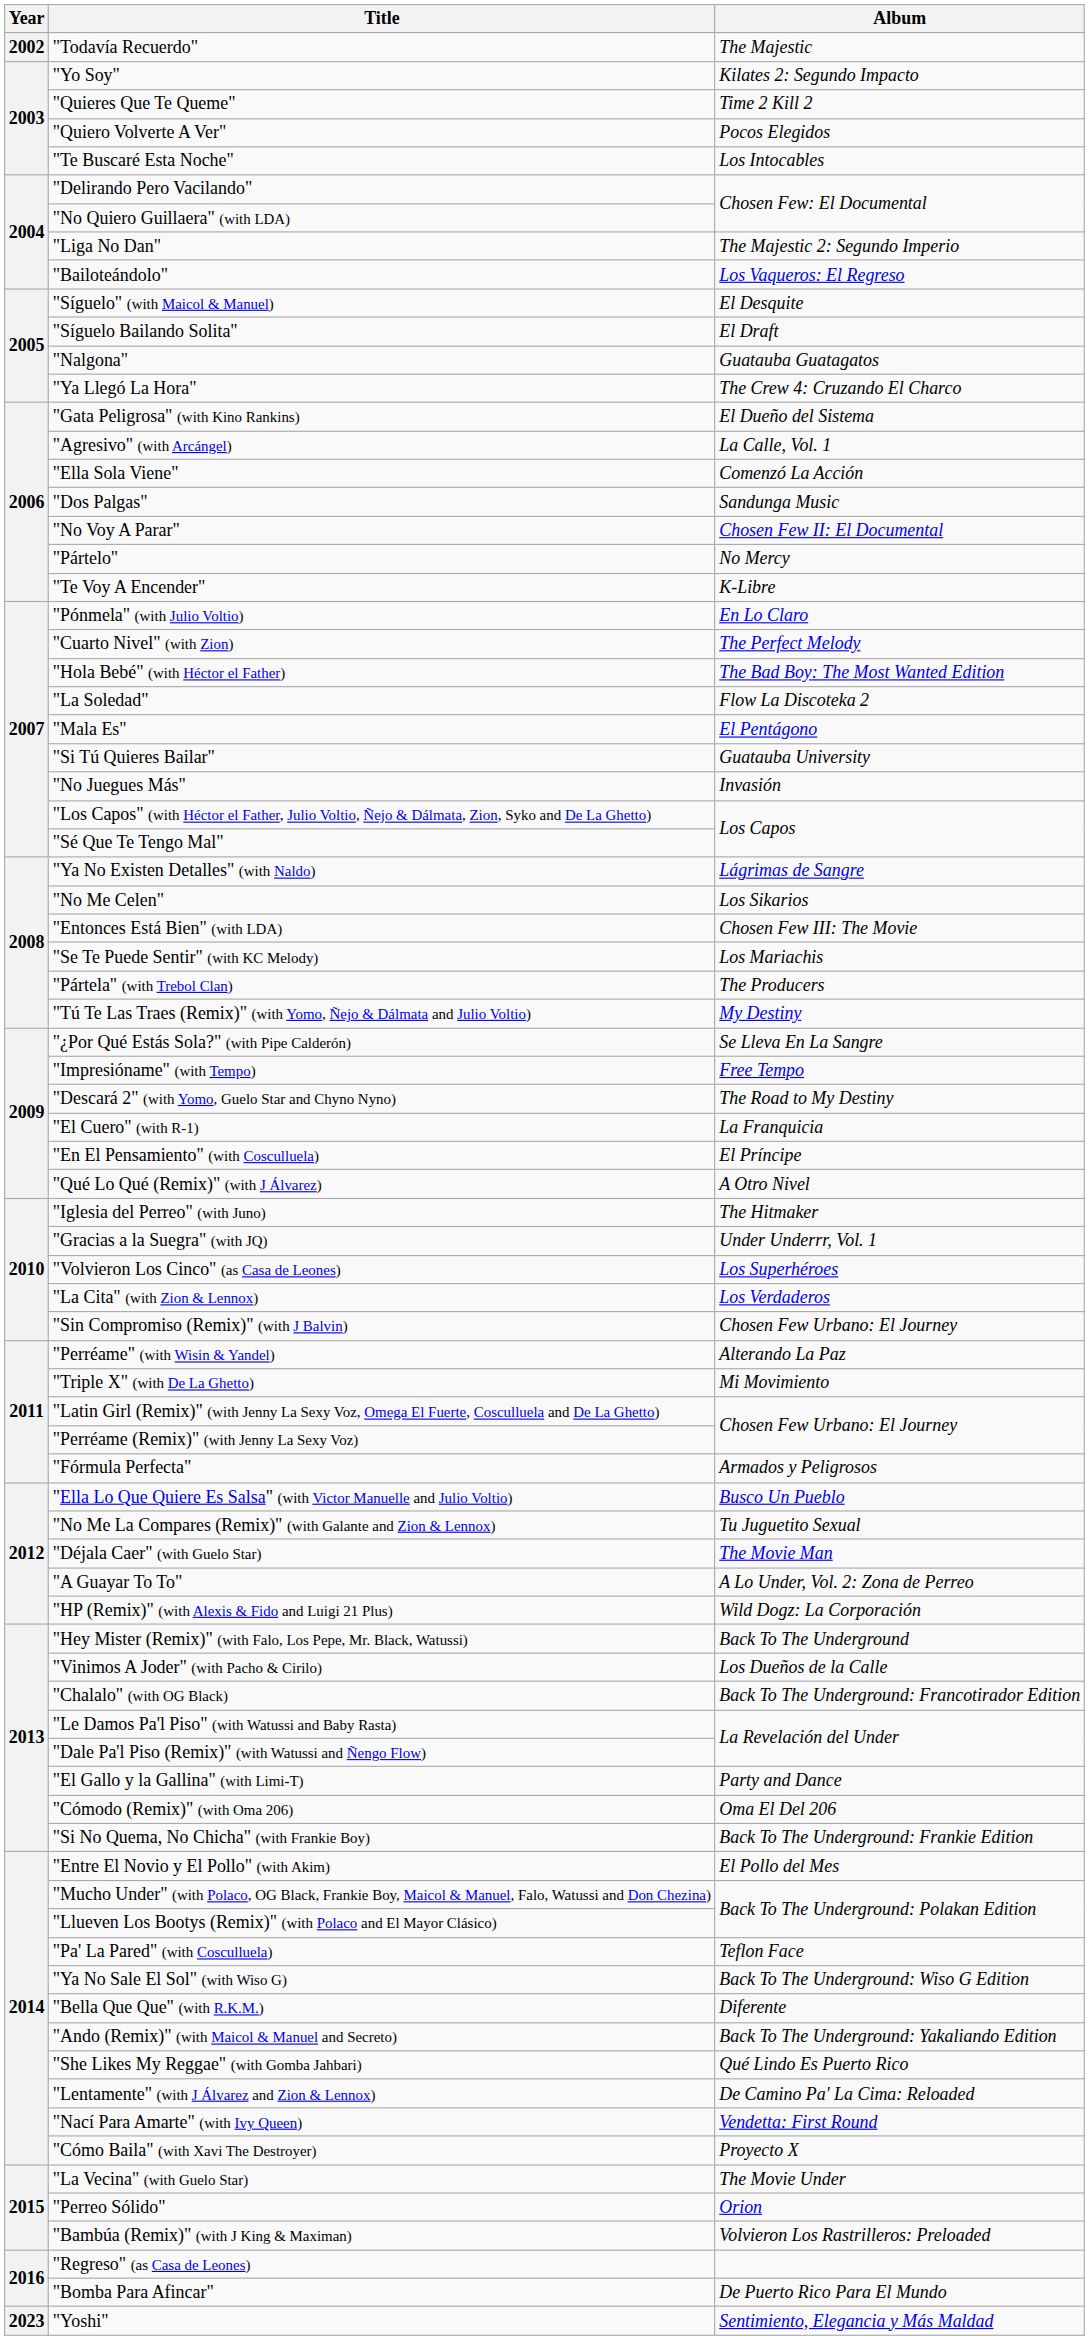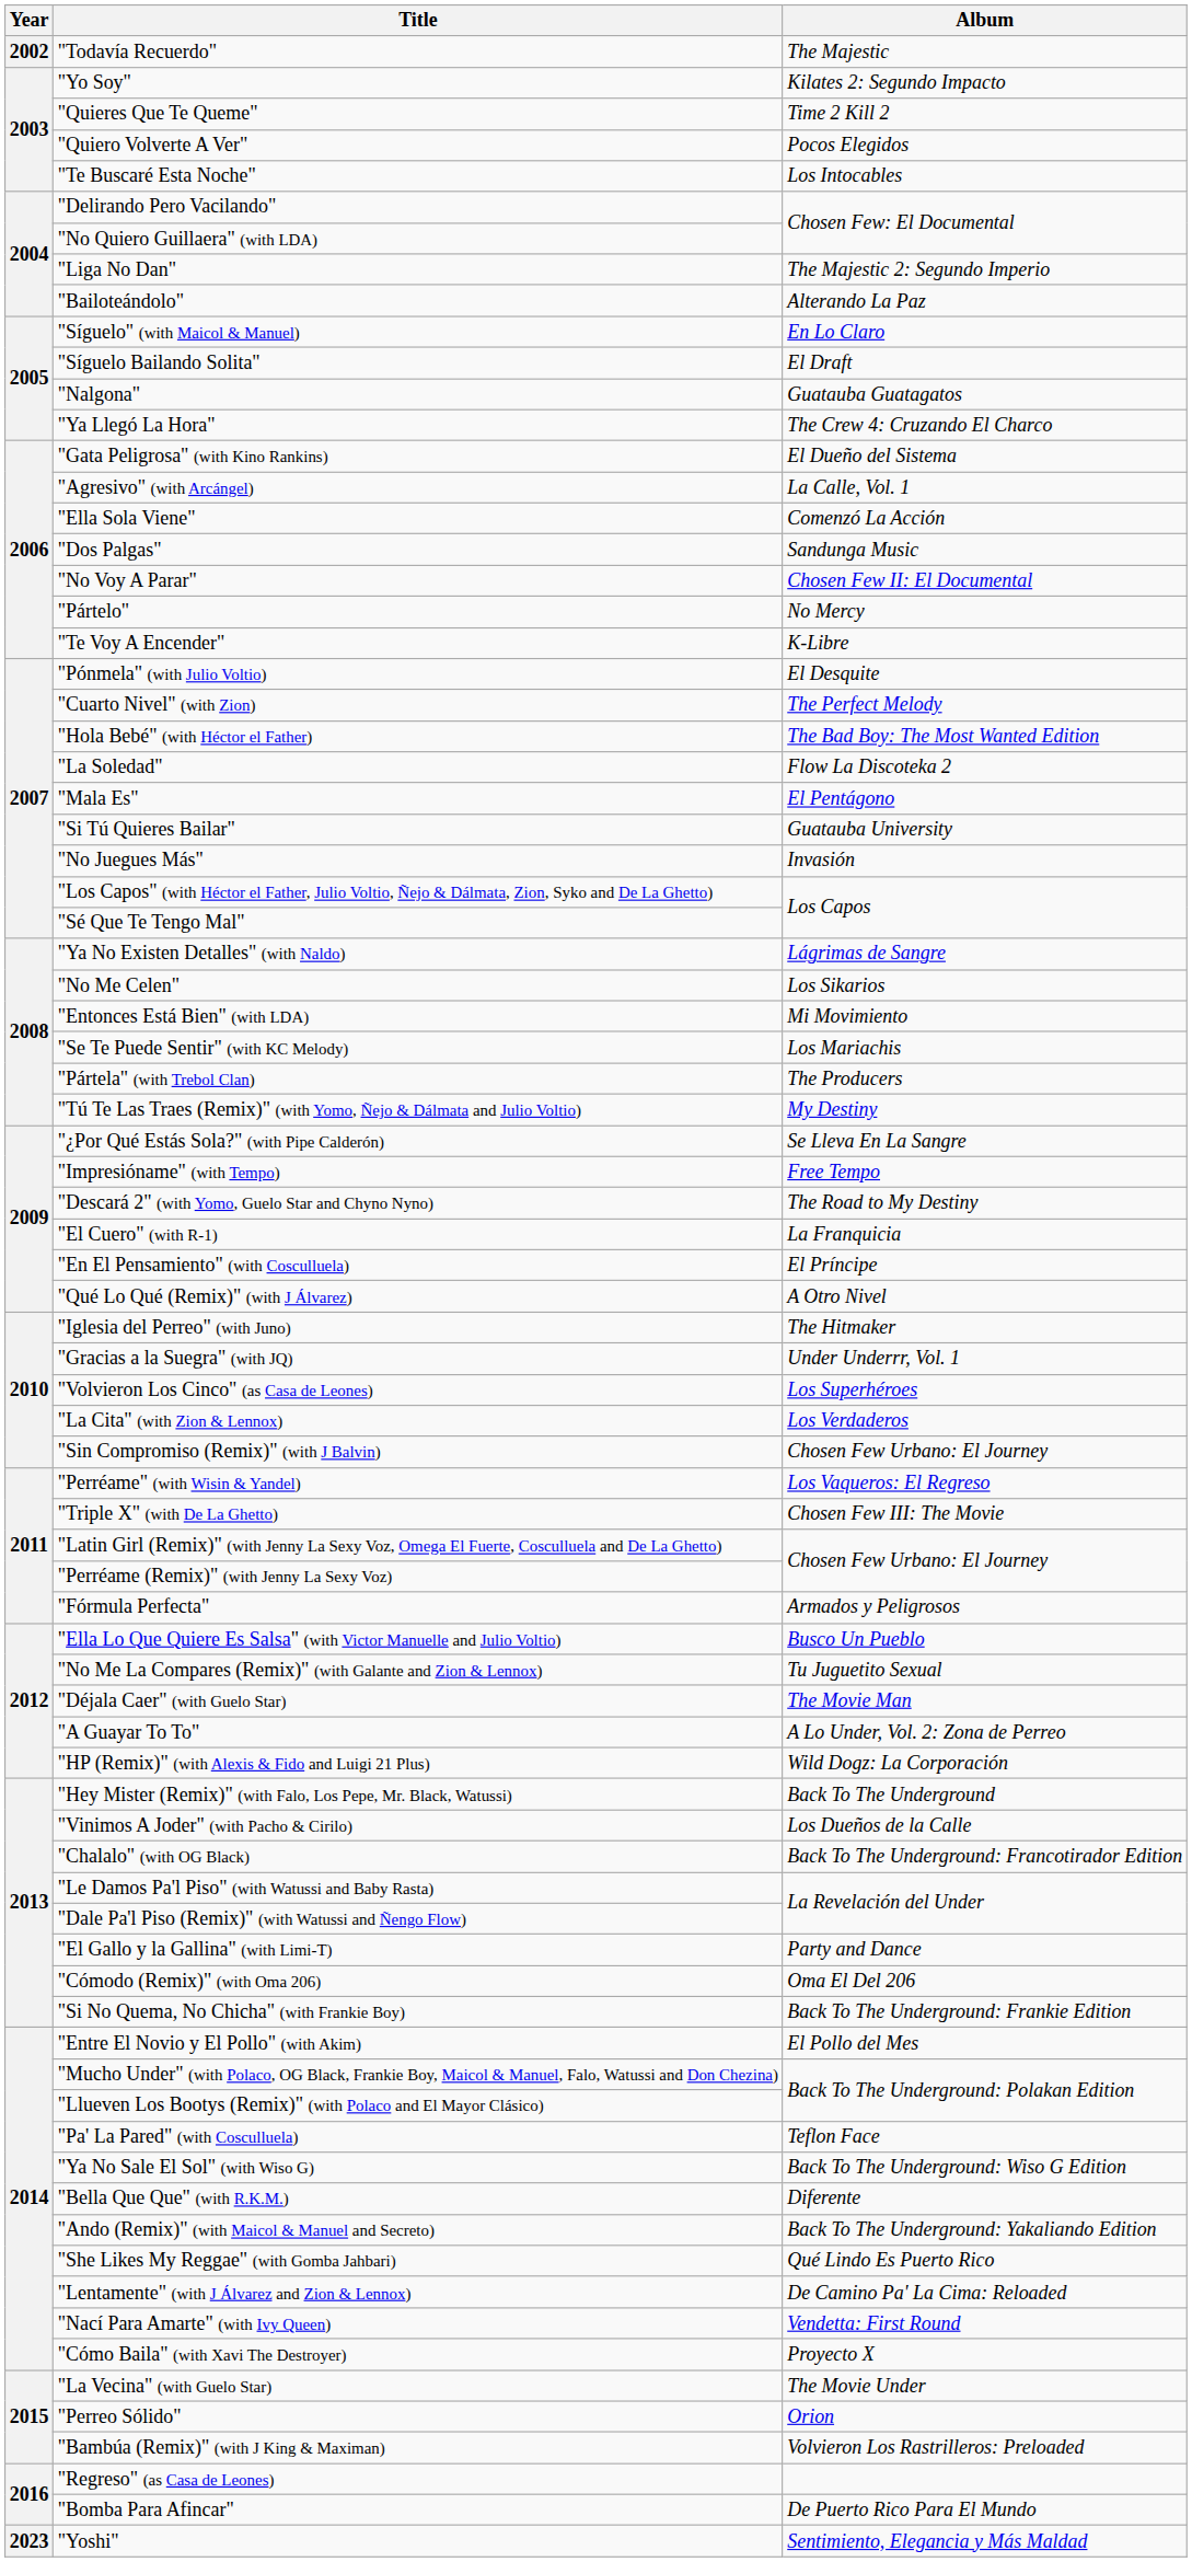"Bailoteándolo" | Album: Los Vaqueros: El Regreso -> Alterando La Paz
"Síguelo" (with Maicol & Manuel) | Album: El Desquite -> En Lo Claro
"Pónmela" (with Julio Voltio) | Album: En Lo Claro -> El Desquite
"Entonces Está Bien" (with LDA) | Album: Chosen Few III: The Movie -> Mi Movimiento
"Perréame" (with Wisin & Yandel) | Album: Alterando La Paz -> Los Vaqueros: El Regreso
"Triple X" (with De La Ghetto) | Album: Mi Movimiento -> Chosen Few III: The Movie
